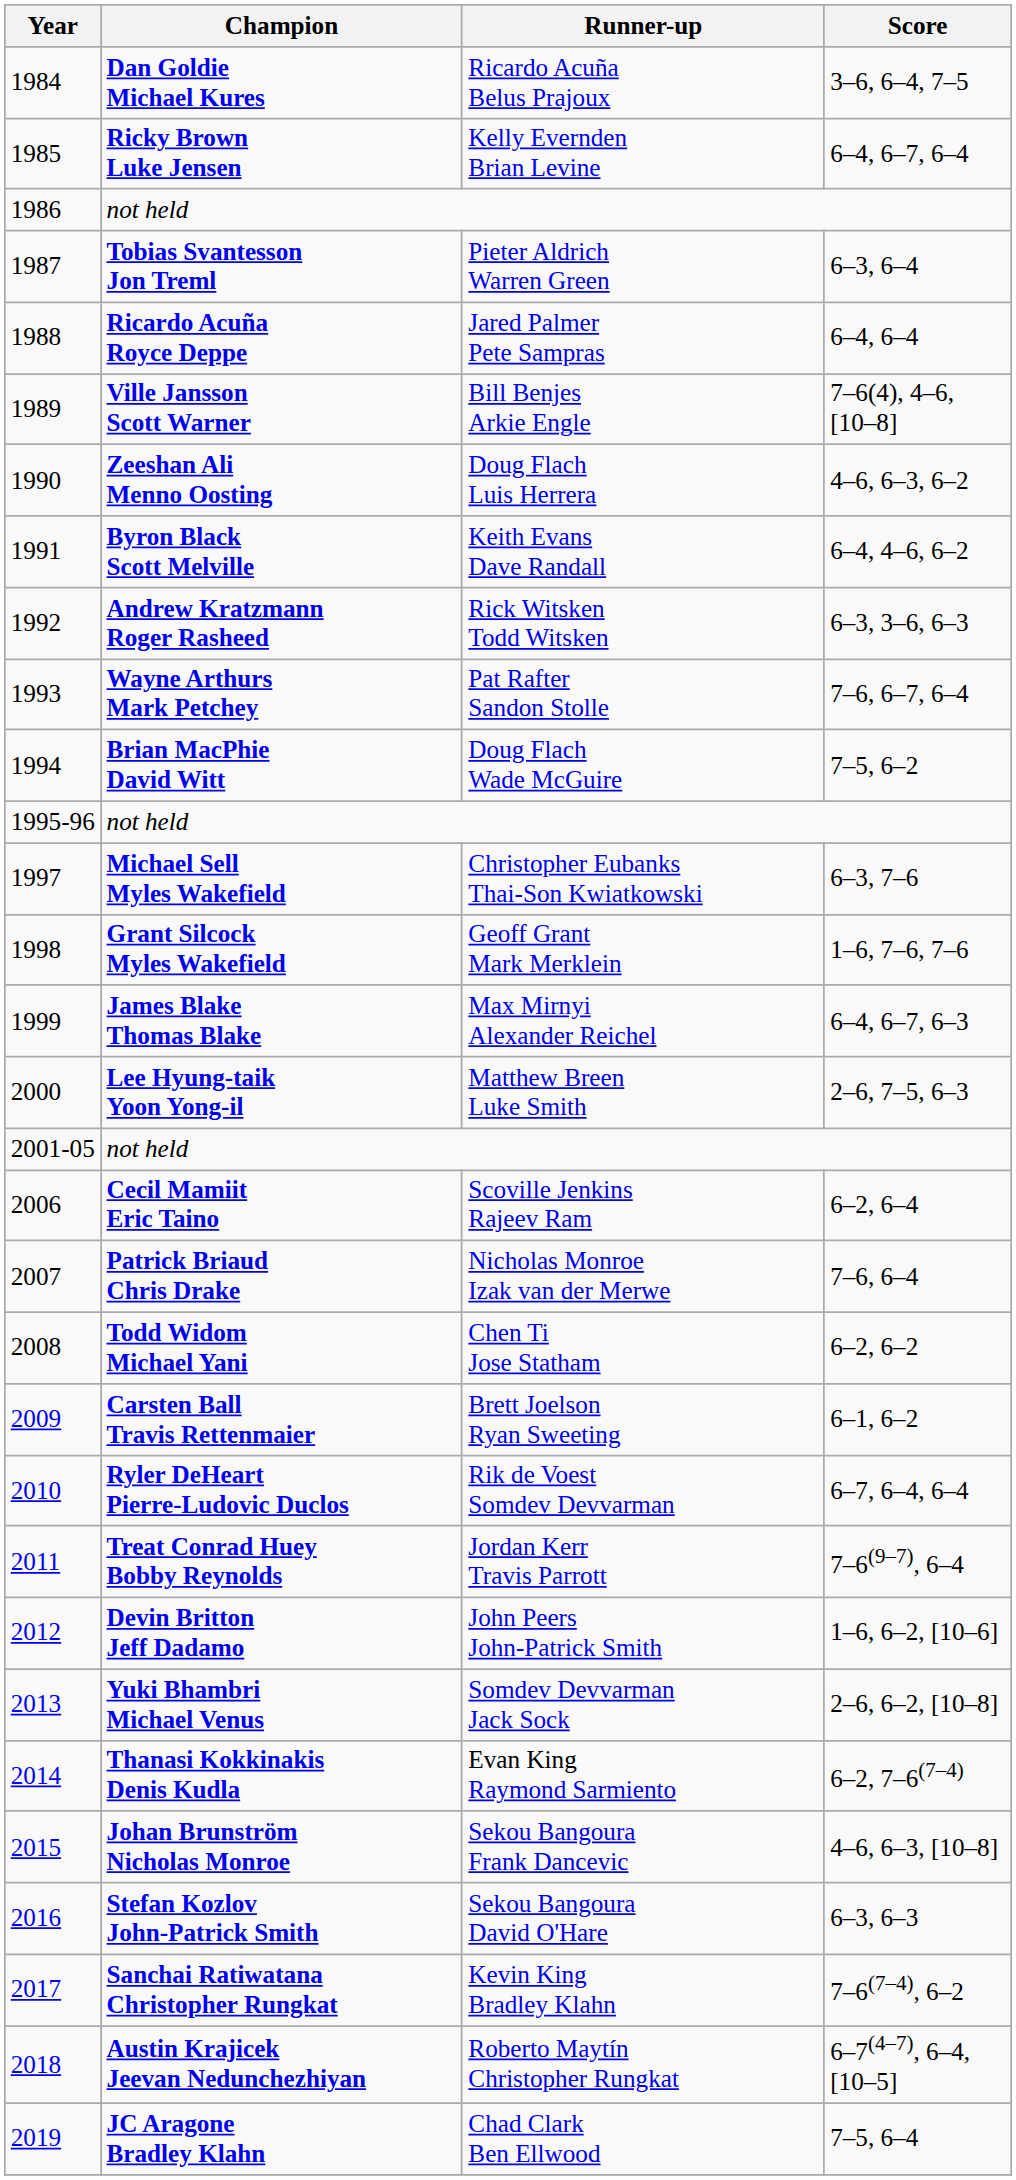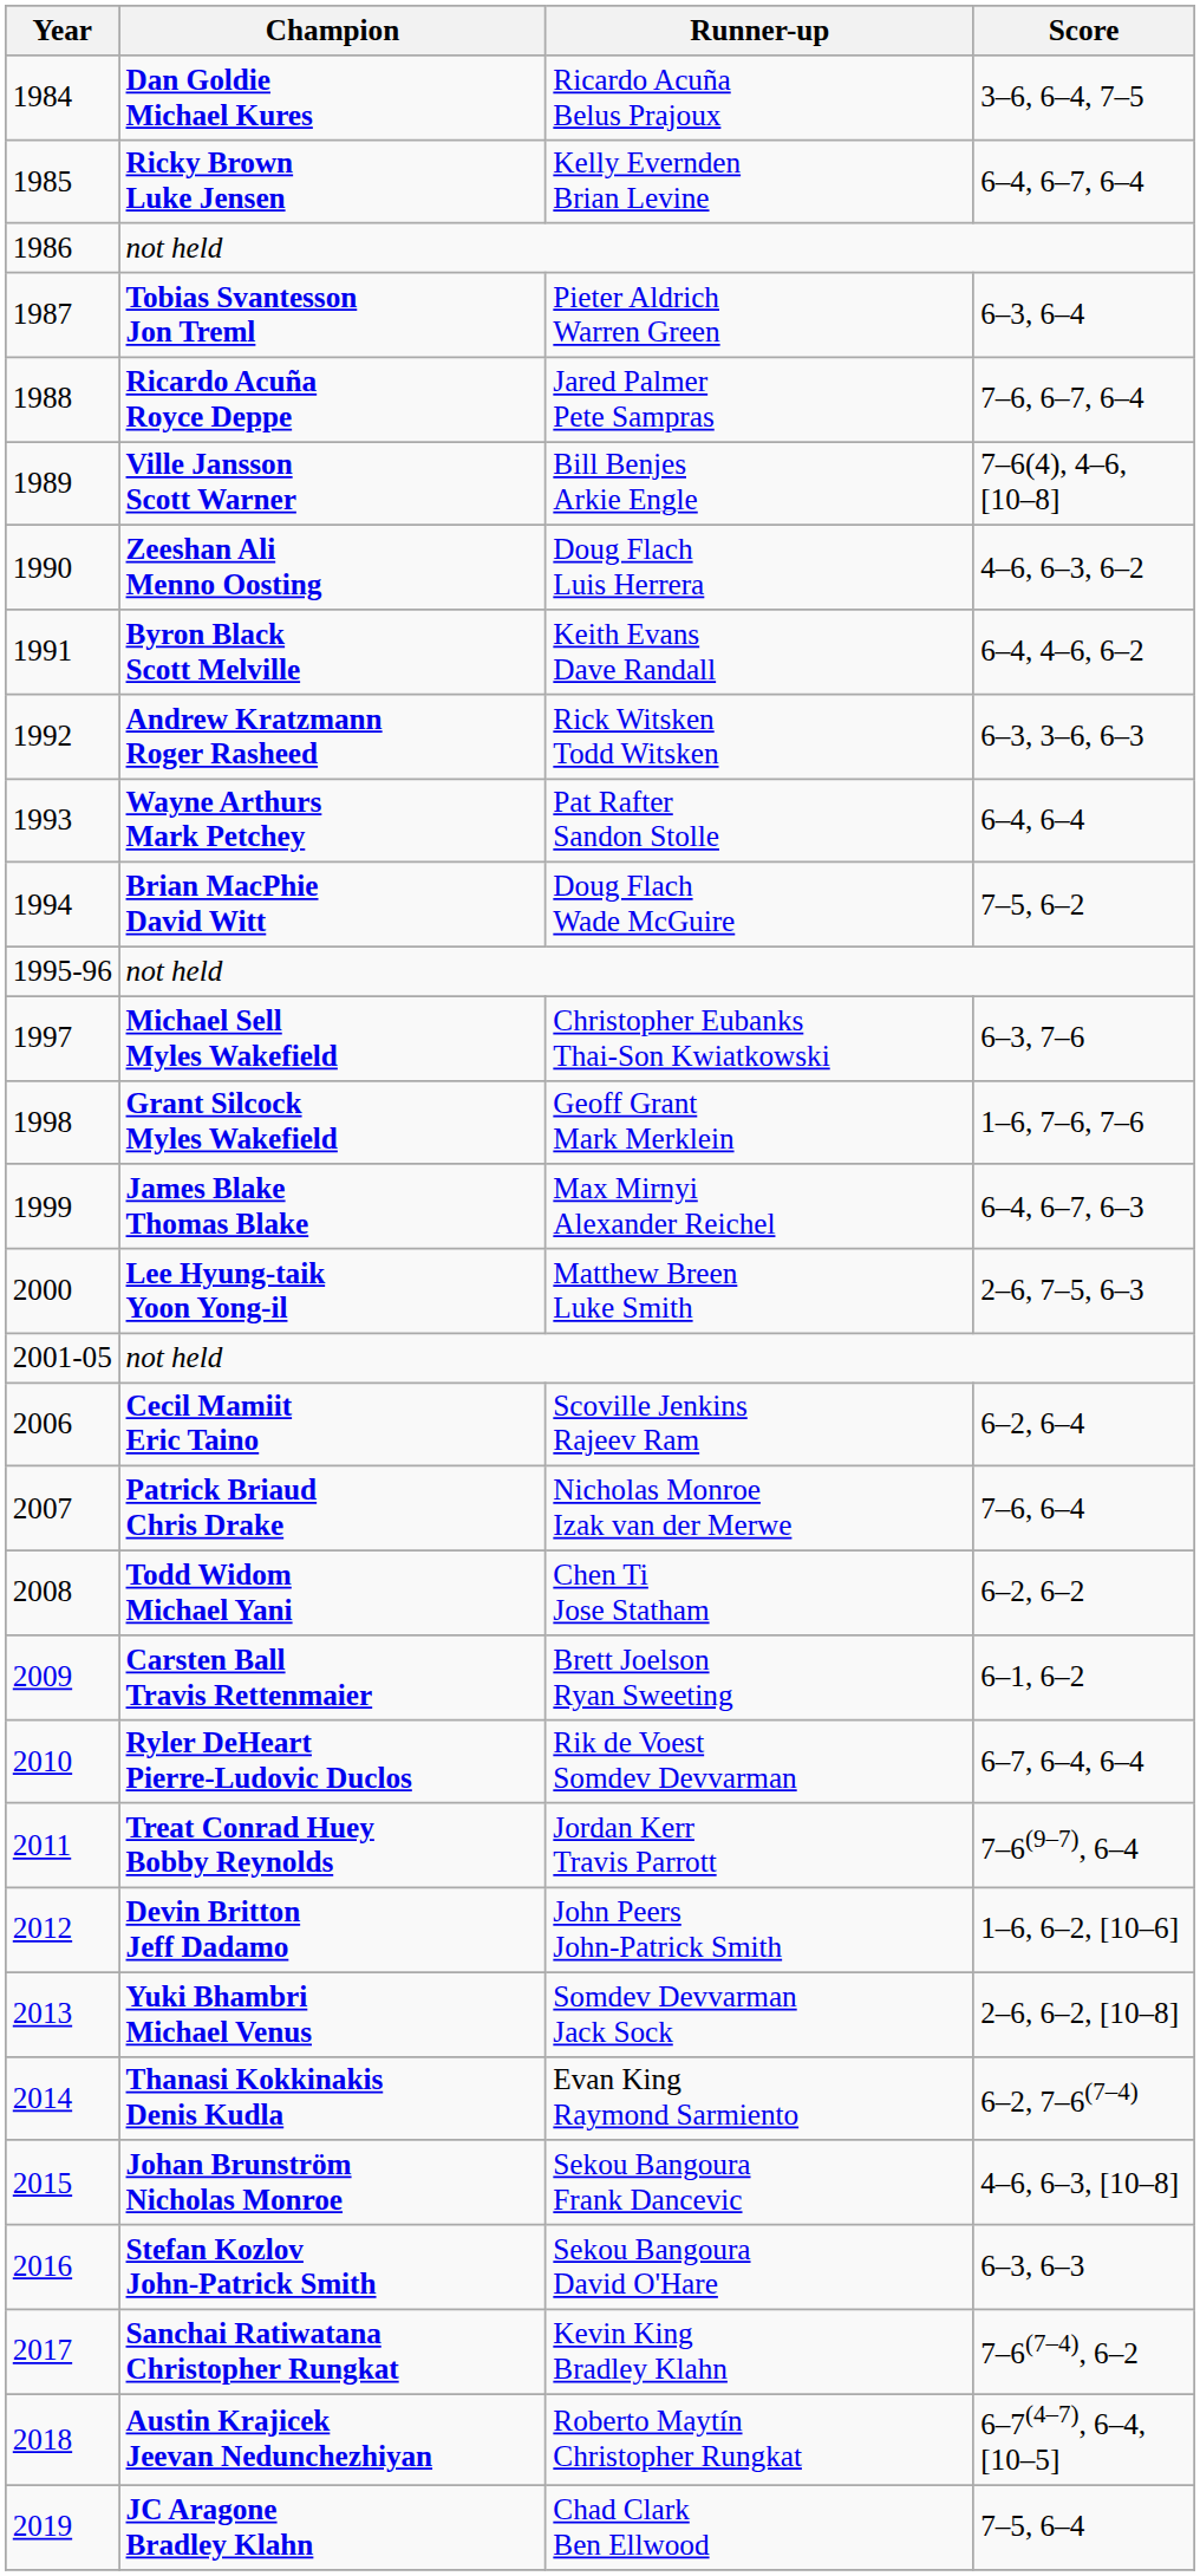Ricardo Acuña Royce Deppe | Score: 6–4, 6–4 -> 7–6, 6–7, 6–4
Wayne Arthurs Mark Petchey | Score: 7–6, 6–7, 6–4 -> 6–4, 6–4
